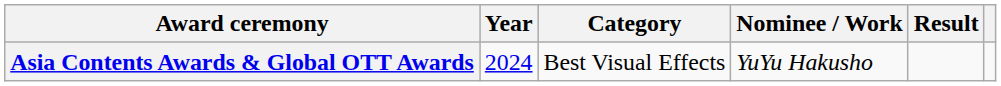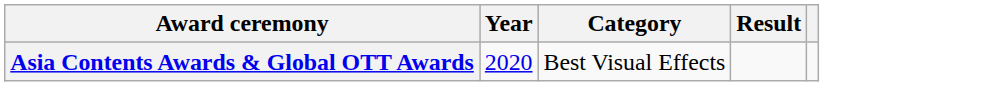- column: Nominee / Work | YuYu Hakusho
Asia Contents Awards & Global OTT Awards | Year: 2024 -> 2020
